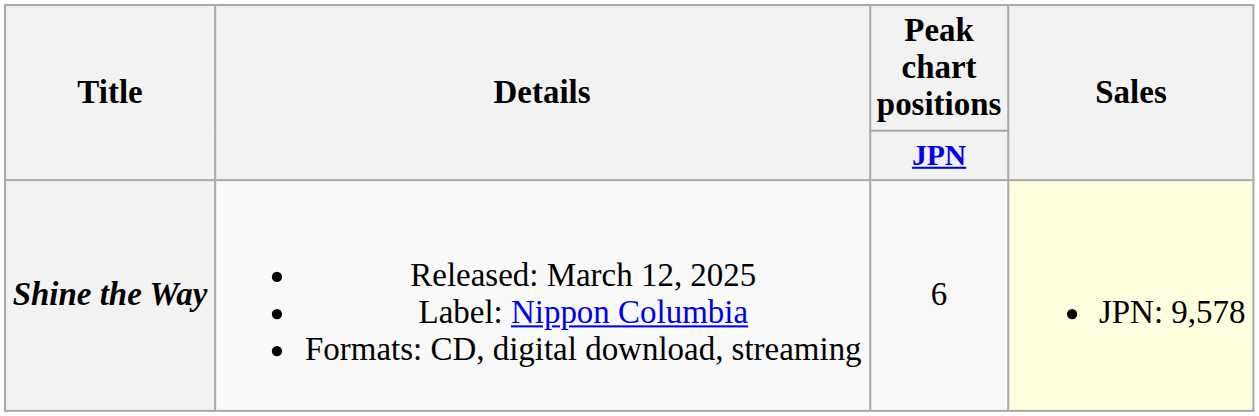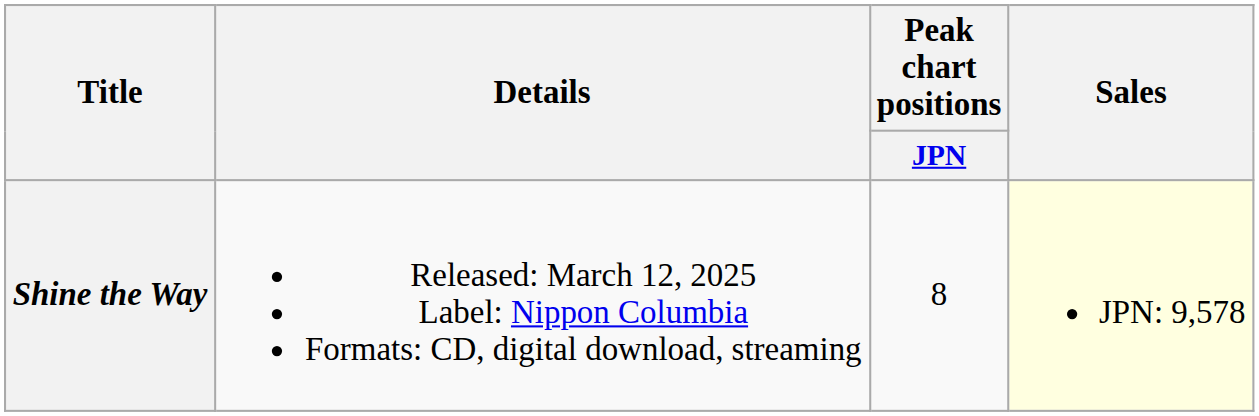Shine the Way | Peak chart positions / JPN: 6 -> 8
